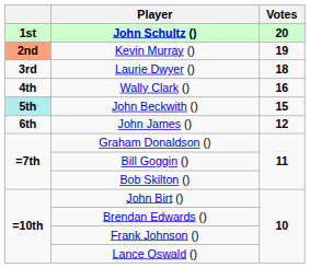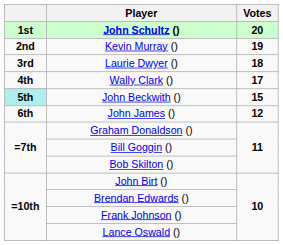Kevin Murray () | column 1: lightsalmon background -> no background
Wally Clark () | Votes: 16 -> 17
